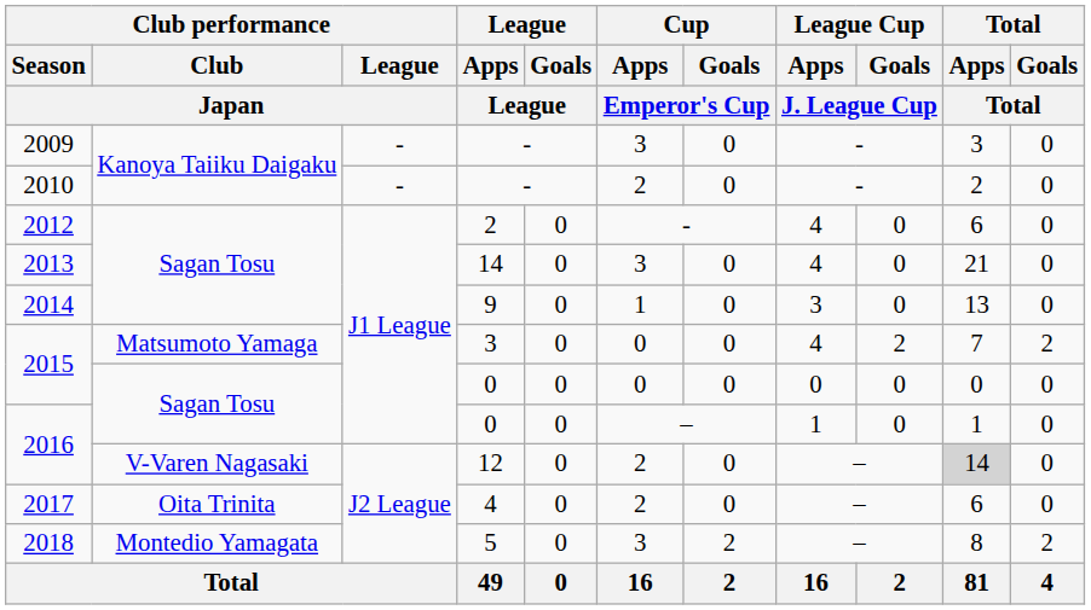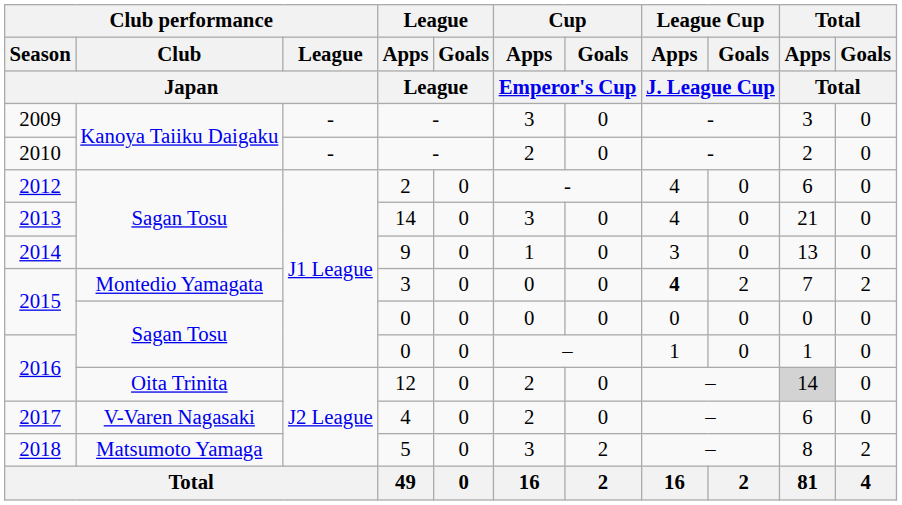2015 / 3 | Club performance / Club / Japan: Matsumoto Yamaga -> Montedio Yamagata
2015 / 3 | League Cup / Apps / J. League Cup: normal -> bold
2016 / 12 | Club performance / Club / Japan: V-Varen Nagasaki -> Oita Trinita
2017 | Club performance / Club / Japan: Oita Trinita -> V-Varen Nagasaki
2018 | Club performance / Club / Japan: Montedio Yamagata -> Matsumoto Yamaga
